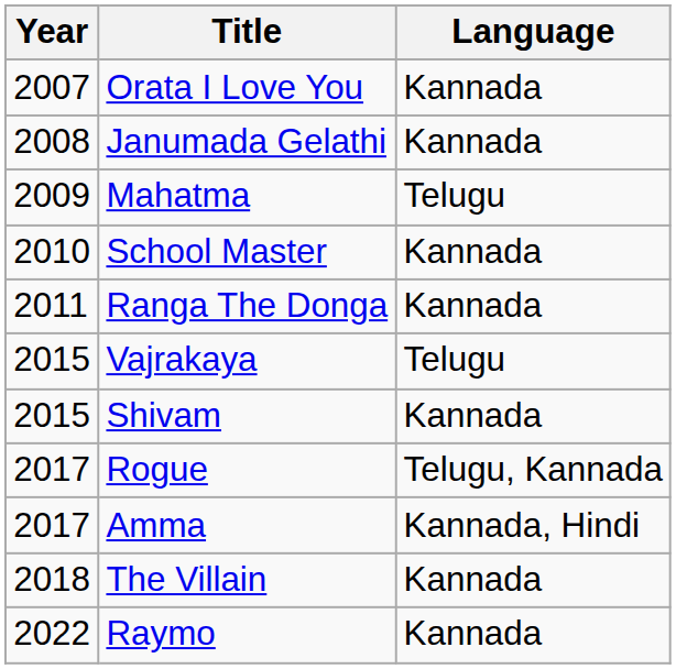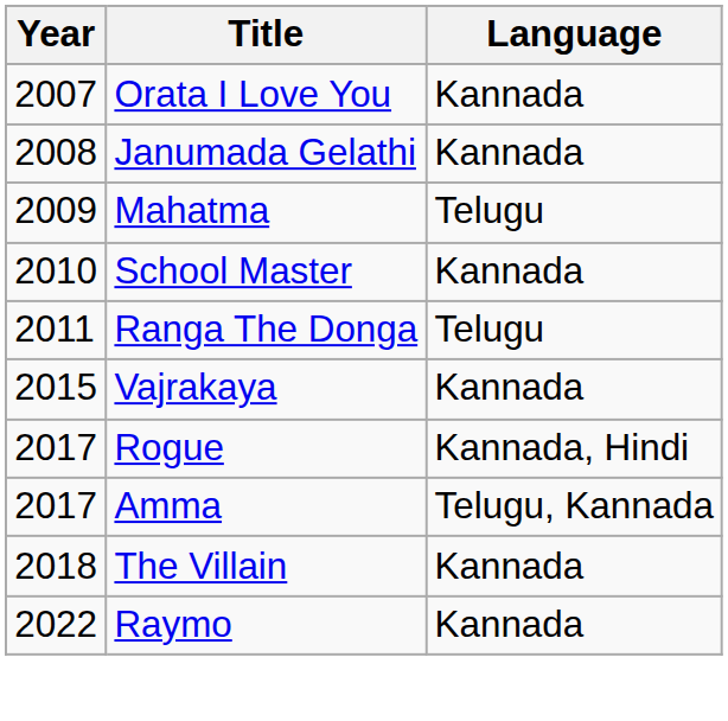Ranga The Donga | Language: Kannada -> Telugu
Vajrakaya | Language: Telugu -> Kannada
- row: 2015 | Shivam | Kannada
Rogue | Language: Telugu, Kannada -> Kannada, Hindi
Amma | Language: Kannada, Hindi -> Telugu, Kannada
